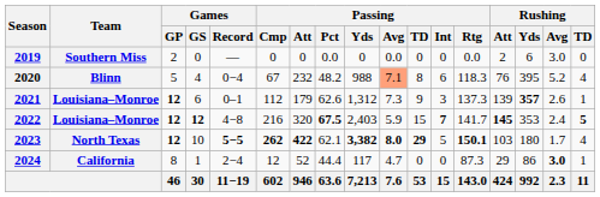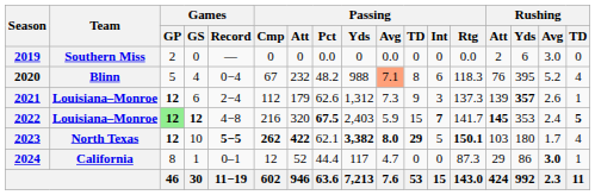2021 | Games / Record: 0–1 -> 2−4
2022 | Games / GP: no background -> lightgreen background
2024 | Games / Record: 2−4 -> 0–1
